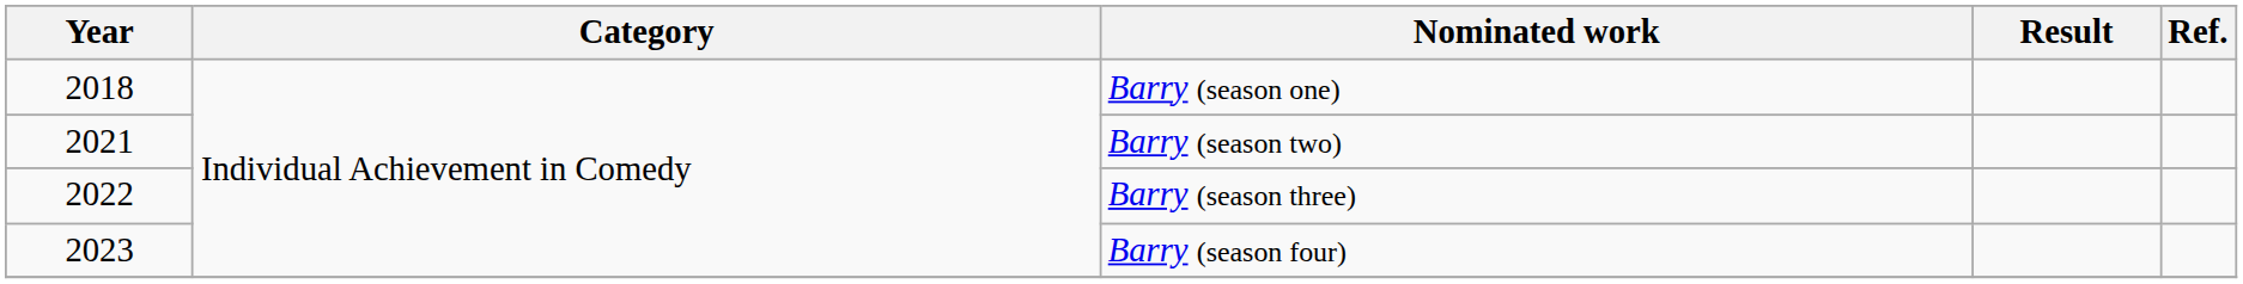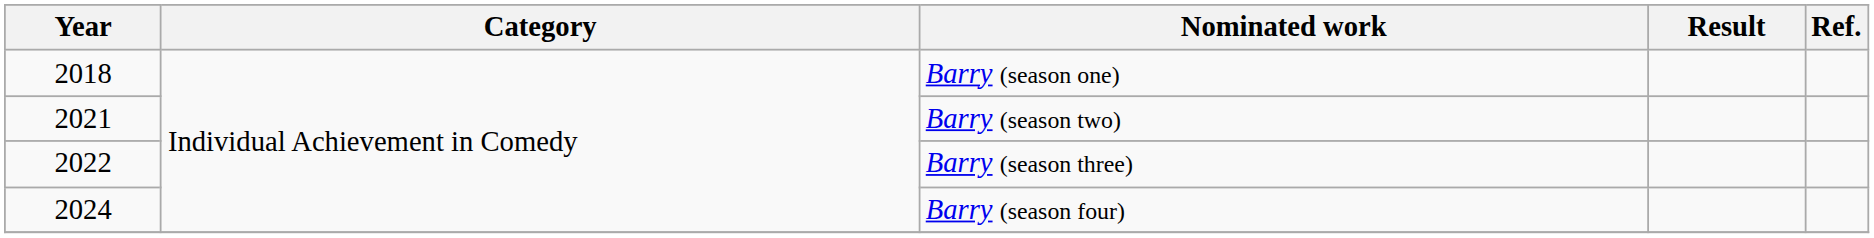Barry (season four) | Year: 2023 -> 2024
